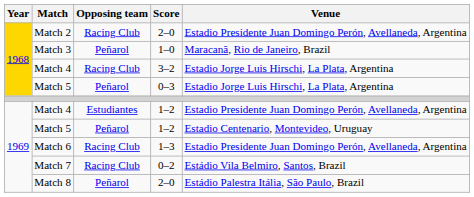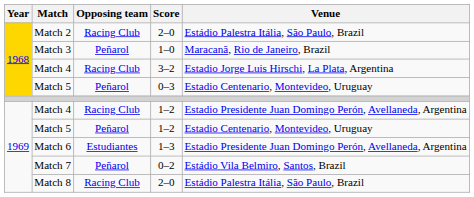Match 2 | Venue: Estadio Presidente Juan Domingo Perón, Avellaneda, Argentina -> Estádio Palestra Itália, São Paulo, Brazil
Match 5 / 0–3 | Venue: Estadio Jorge Luis Hirschi, La Plata, Argentina -> Estadio Centenario, Montevideo, Uruguay
Match 4 / 1–2 | Opposing team: Estudiantes -> Racing Club
Match 6 | Opposing team: Racing Club -> Estudiantes
Match 7 | Opposing team: Racing Club -> Peñarol
Match 8 | Opposing team: Peñarol -> Racing Club
